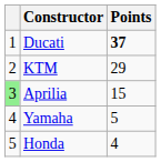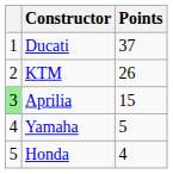Ducati | Points: bold -> normal
KTM | Points: 29 -> 26
